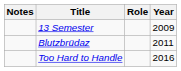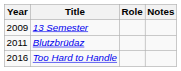columns swapped: Year <-> Notes
